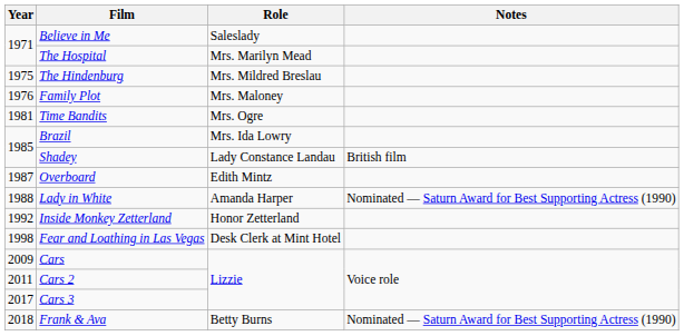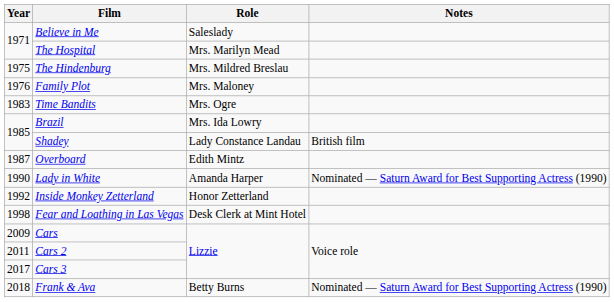Time Bandits | Year: 1981 -> 1983
Lady in White | Year: 1988 -> 1990
